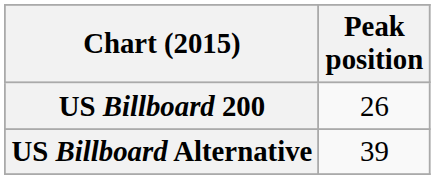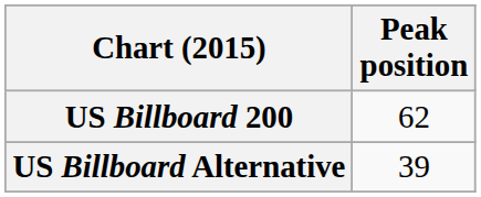US Billboard 200 | Peak position: 26 -> 62
